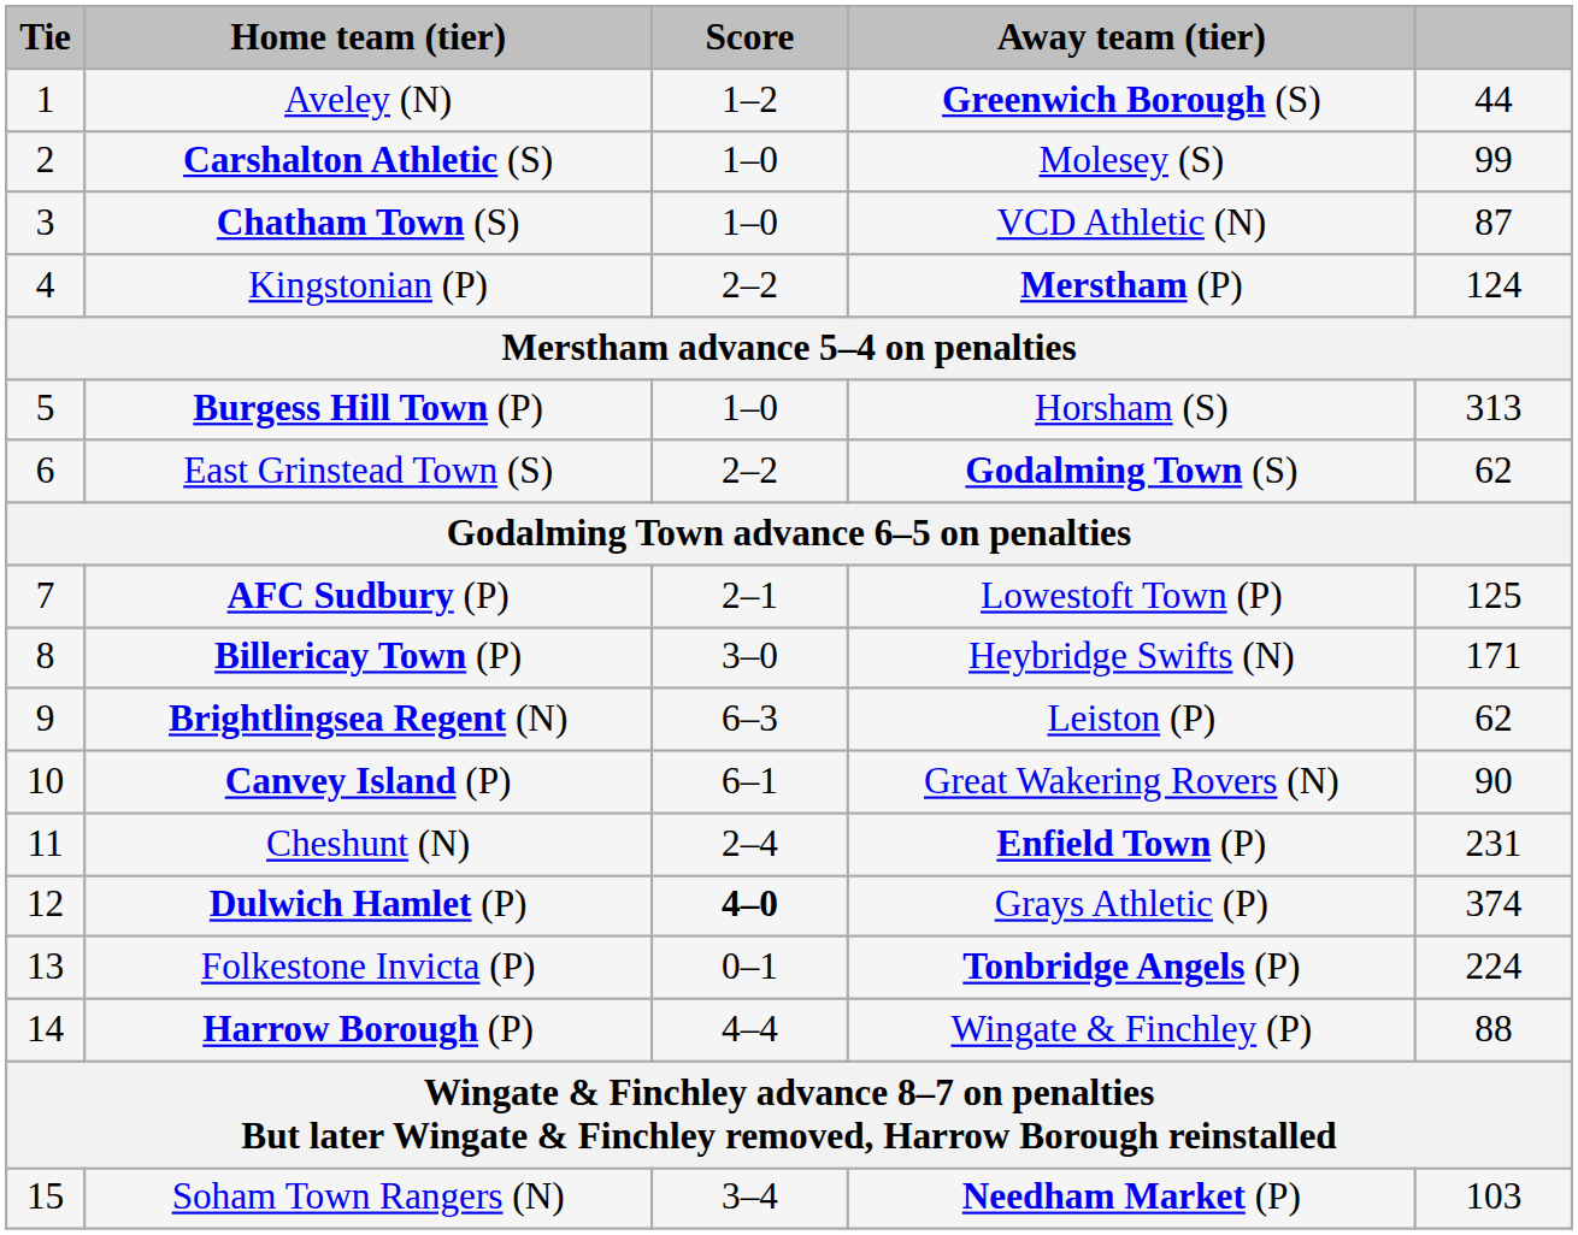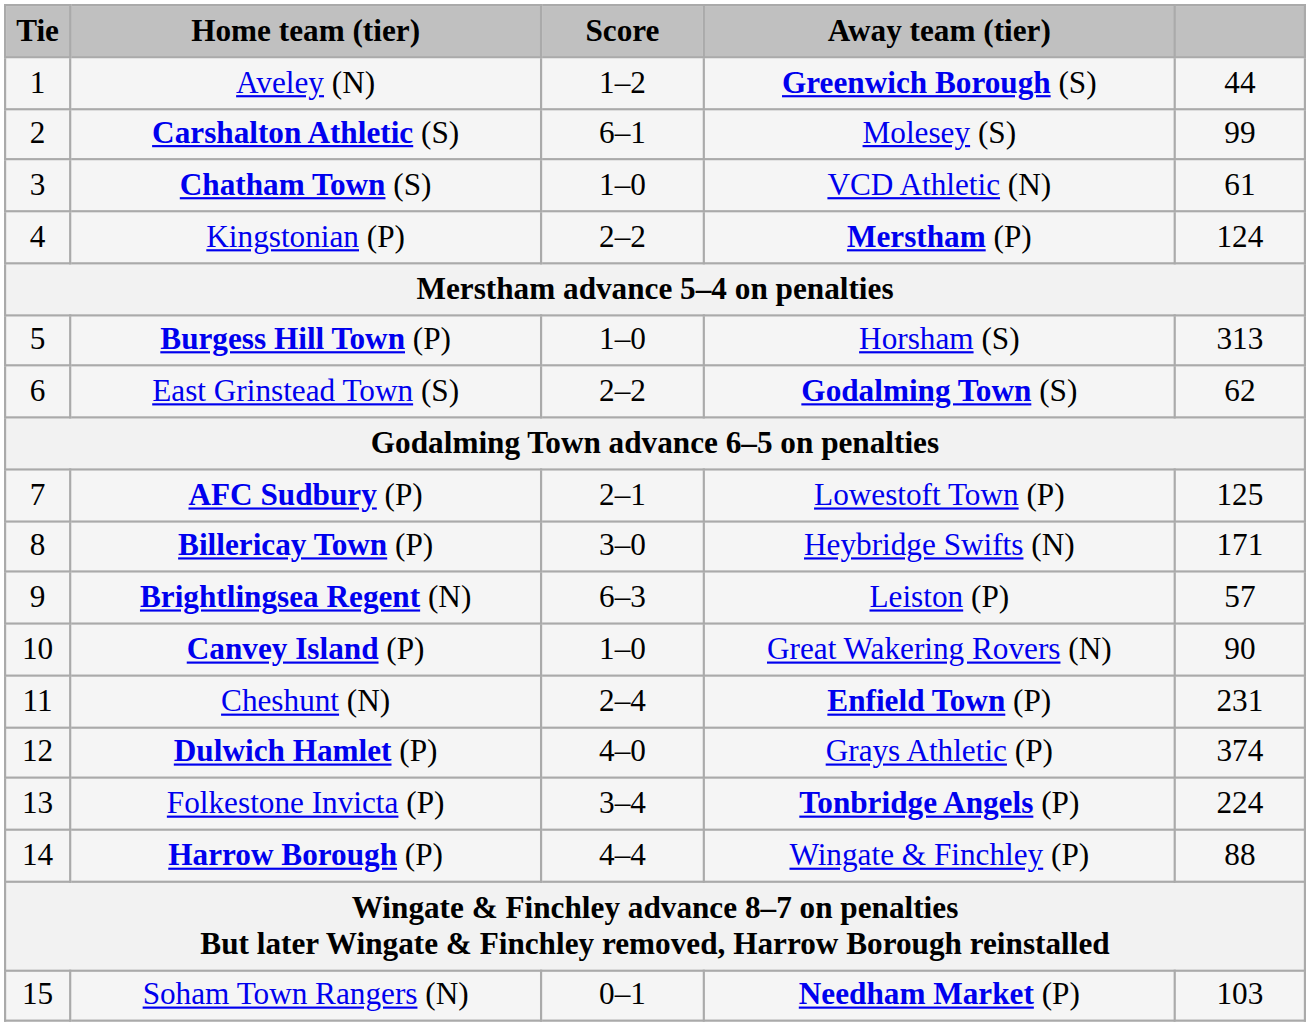Carshalton Athletic (S) | Score: 1–0 -> 6–1
Chatham Town (S) | column 5: 87 -> 61
Brightlingsea Regent (N) | column 5: 62 -> 57
Canvey Island (P) | Score: 6–1 -> 1–0
Dulwich Hamlet (P) | Score: bold -> normal
Folkestone Invicta (P) | Score: 0–1 -> 3–4
Soham Town Rangers (N) | Score: 3–4 -> 0–1
